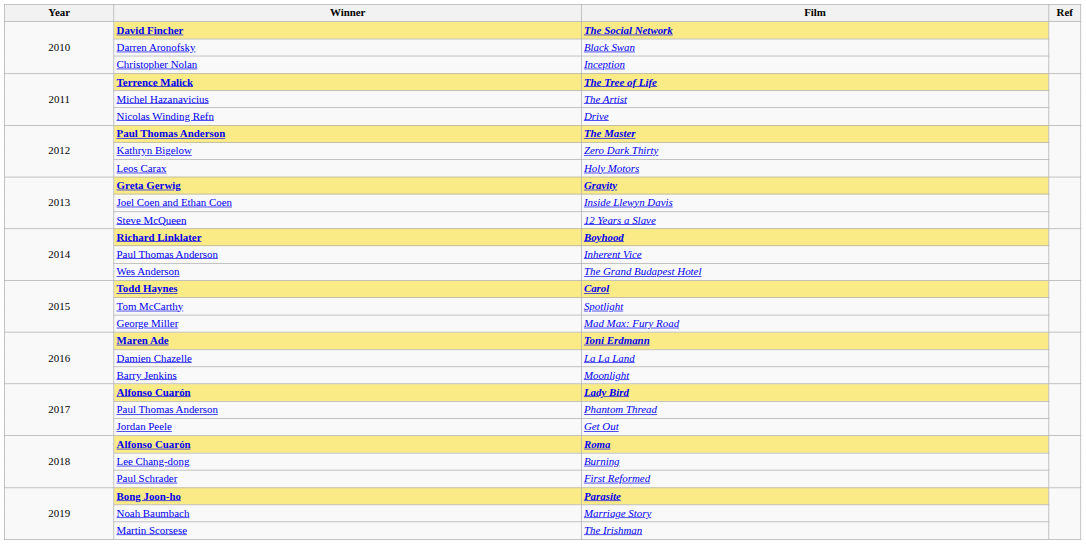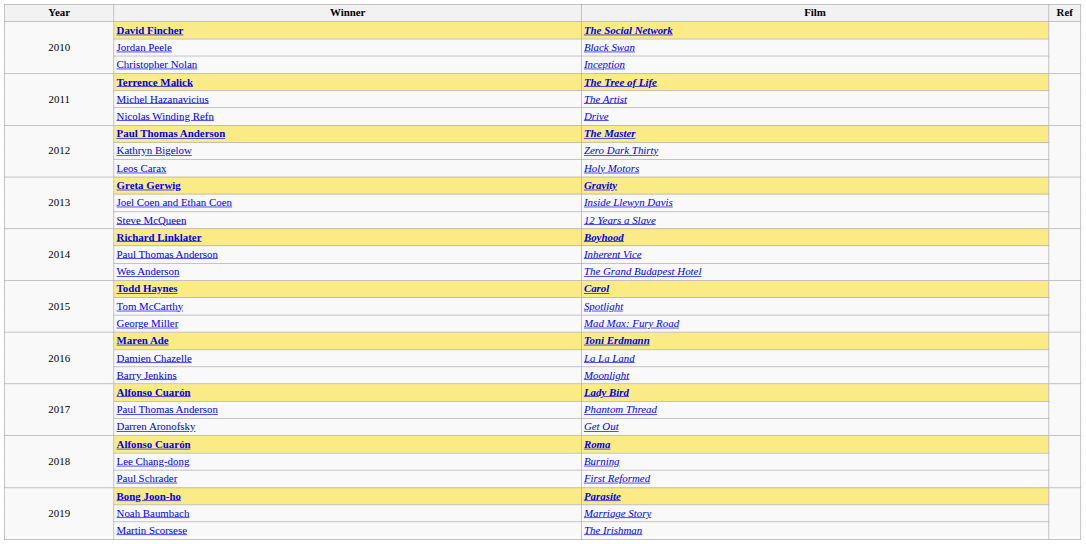Black Swan | Winner: Darren Aronofsky -> Jordan Peele
Get Out | Winner: Jordan Peele -> Darren Aronofsky
